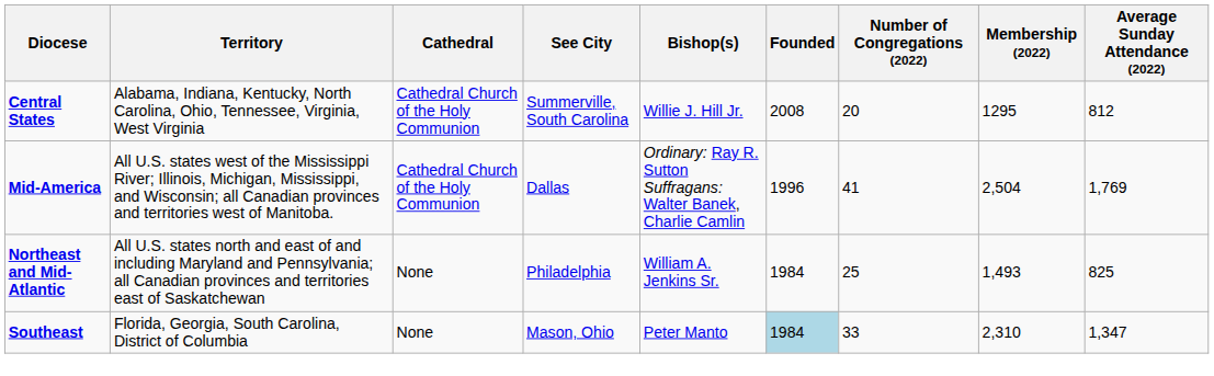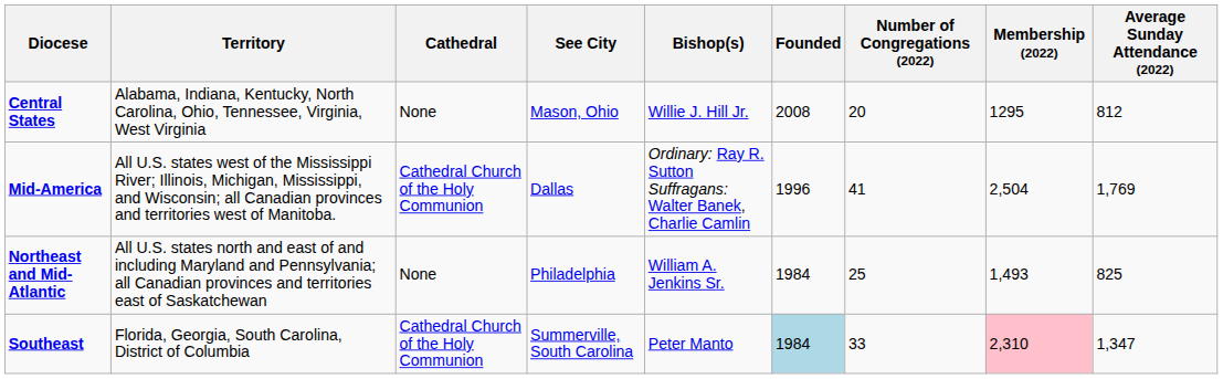Central States | Cathedral: Cathedral Church of the Holy Communion -> None
Central States | See City: Summerville, South Carolina -> Mason, Ohio
Southeast | Cathedral: None -> Cathedral Church of the Holy Communion
Southeast | See City: Mason, Ohio -> Summerville, South Carolina
Southeast | Membership (2022): no background -> pink background
